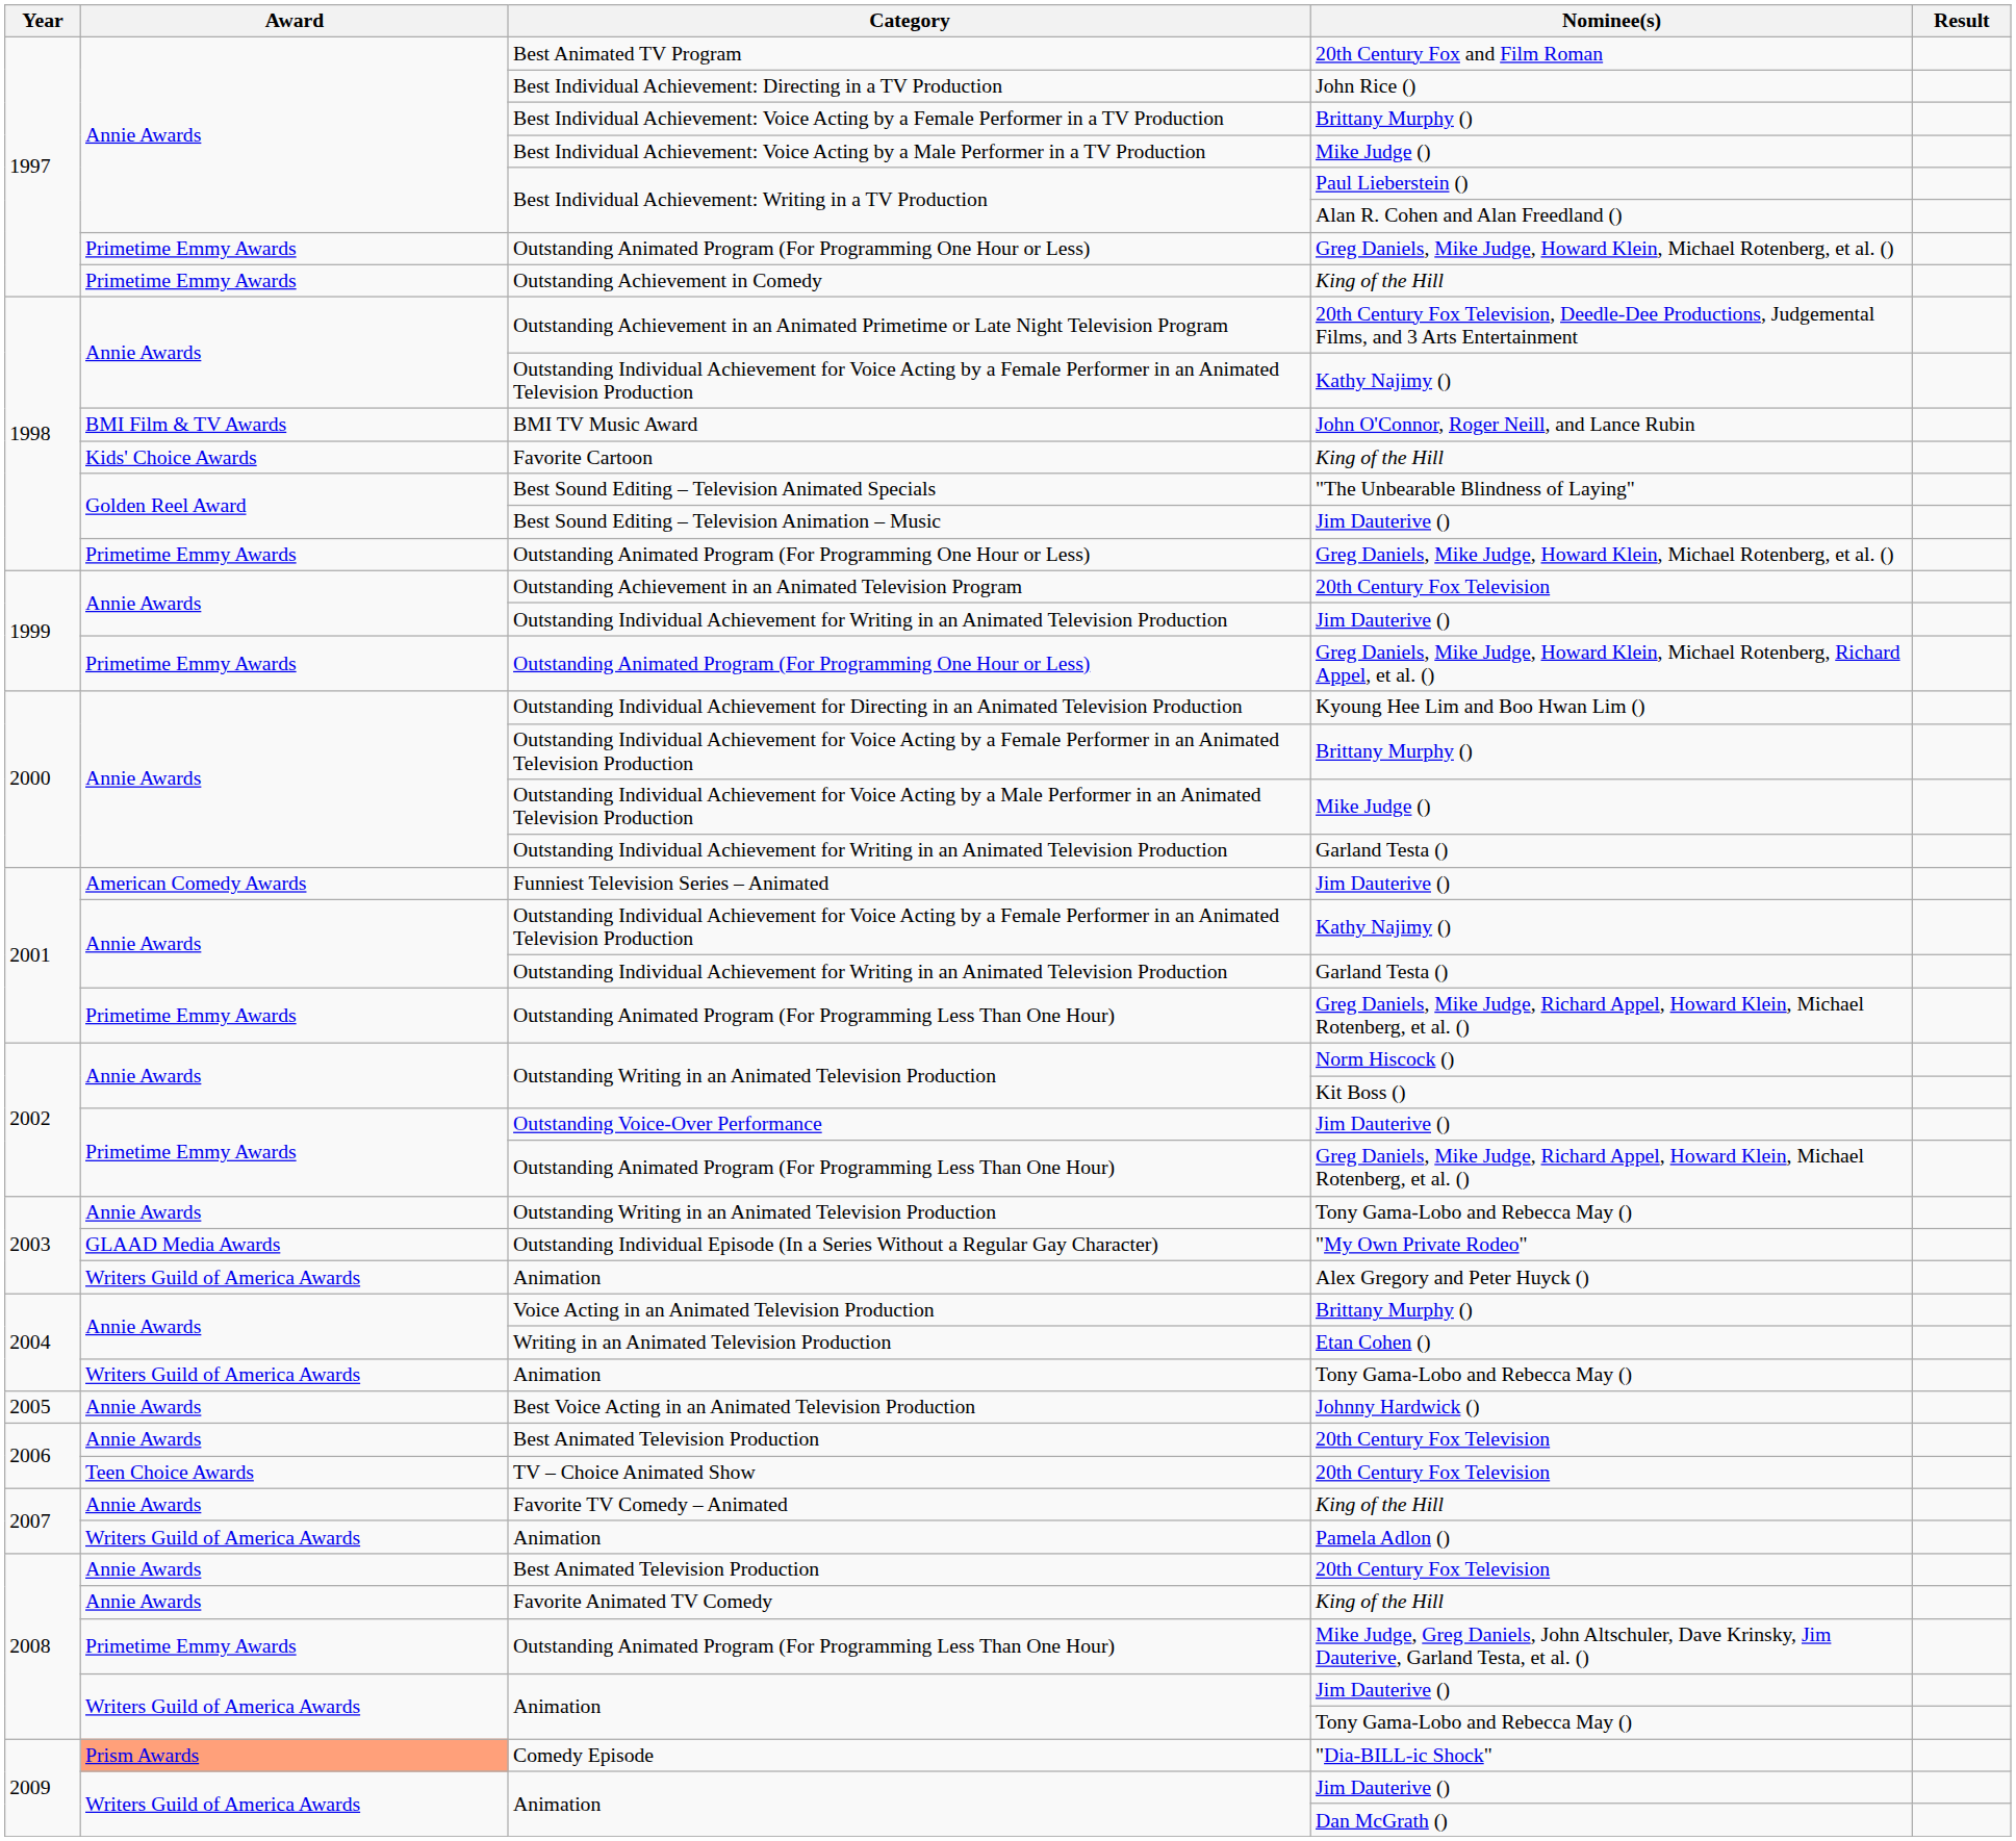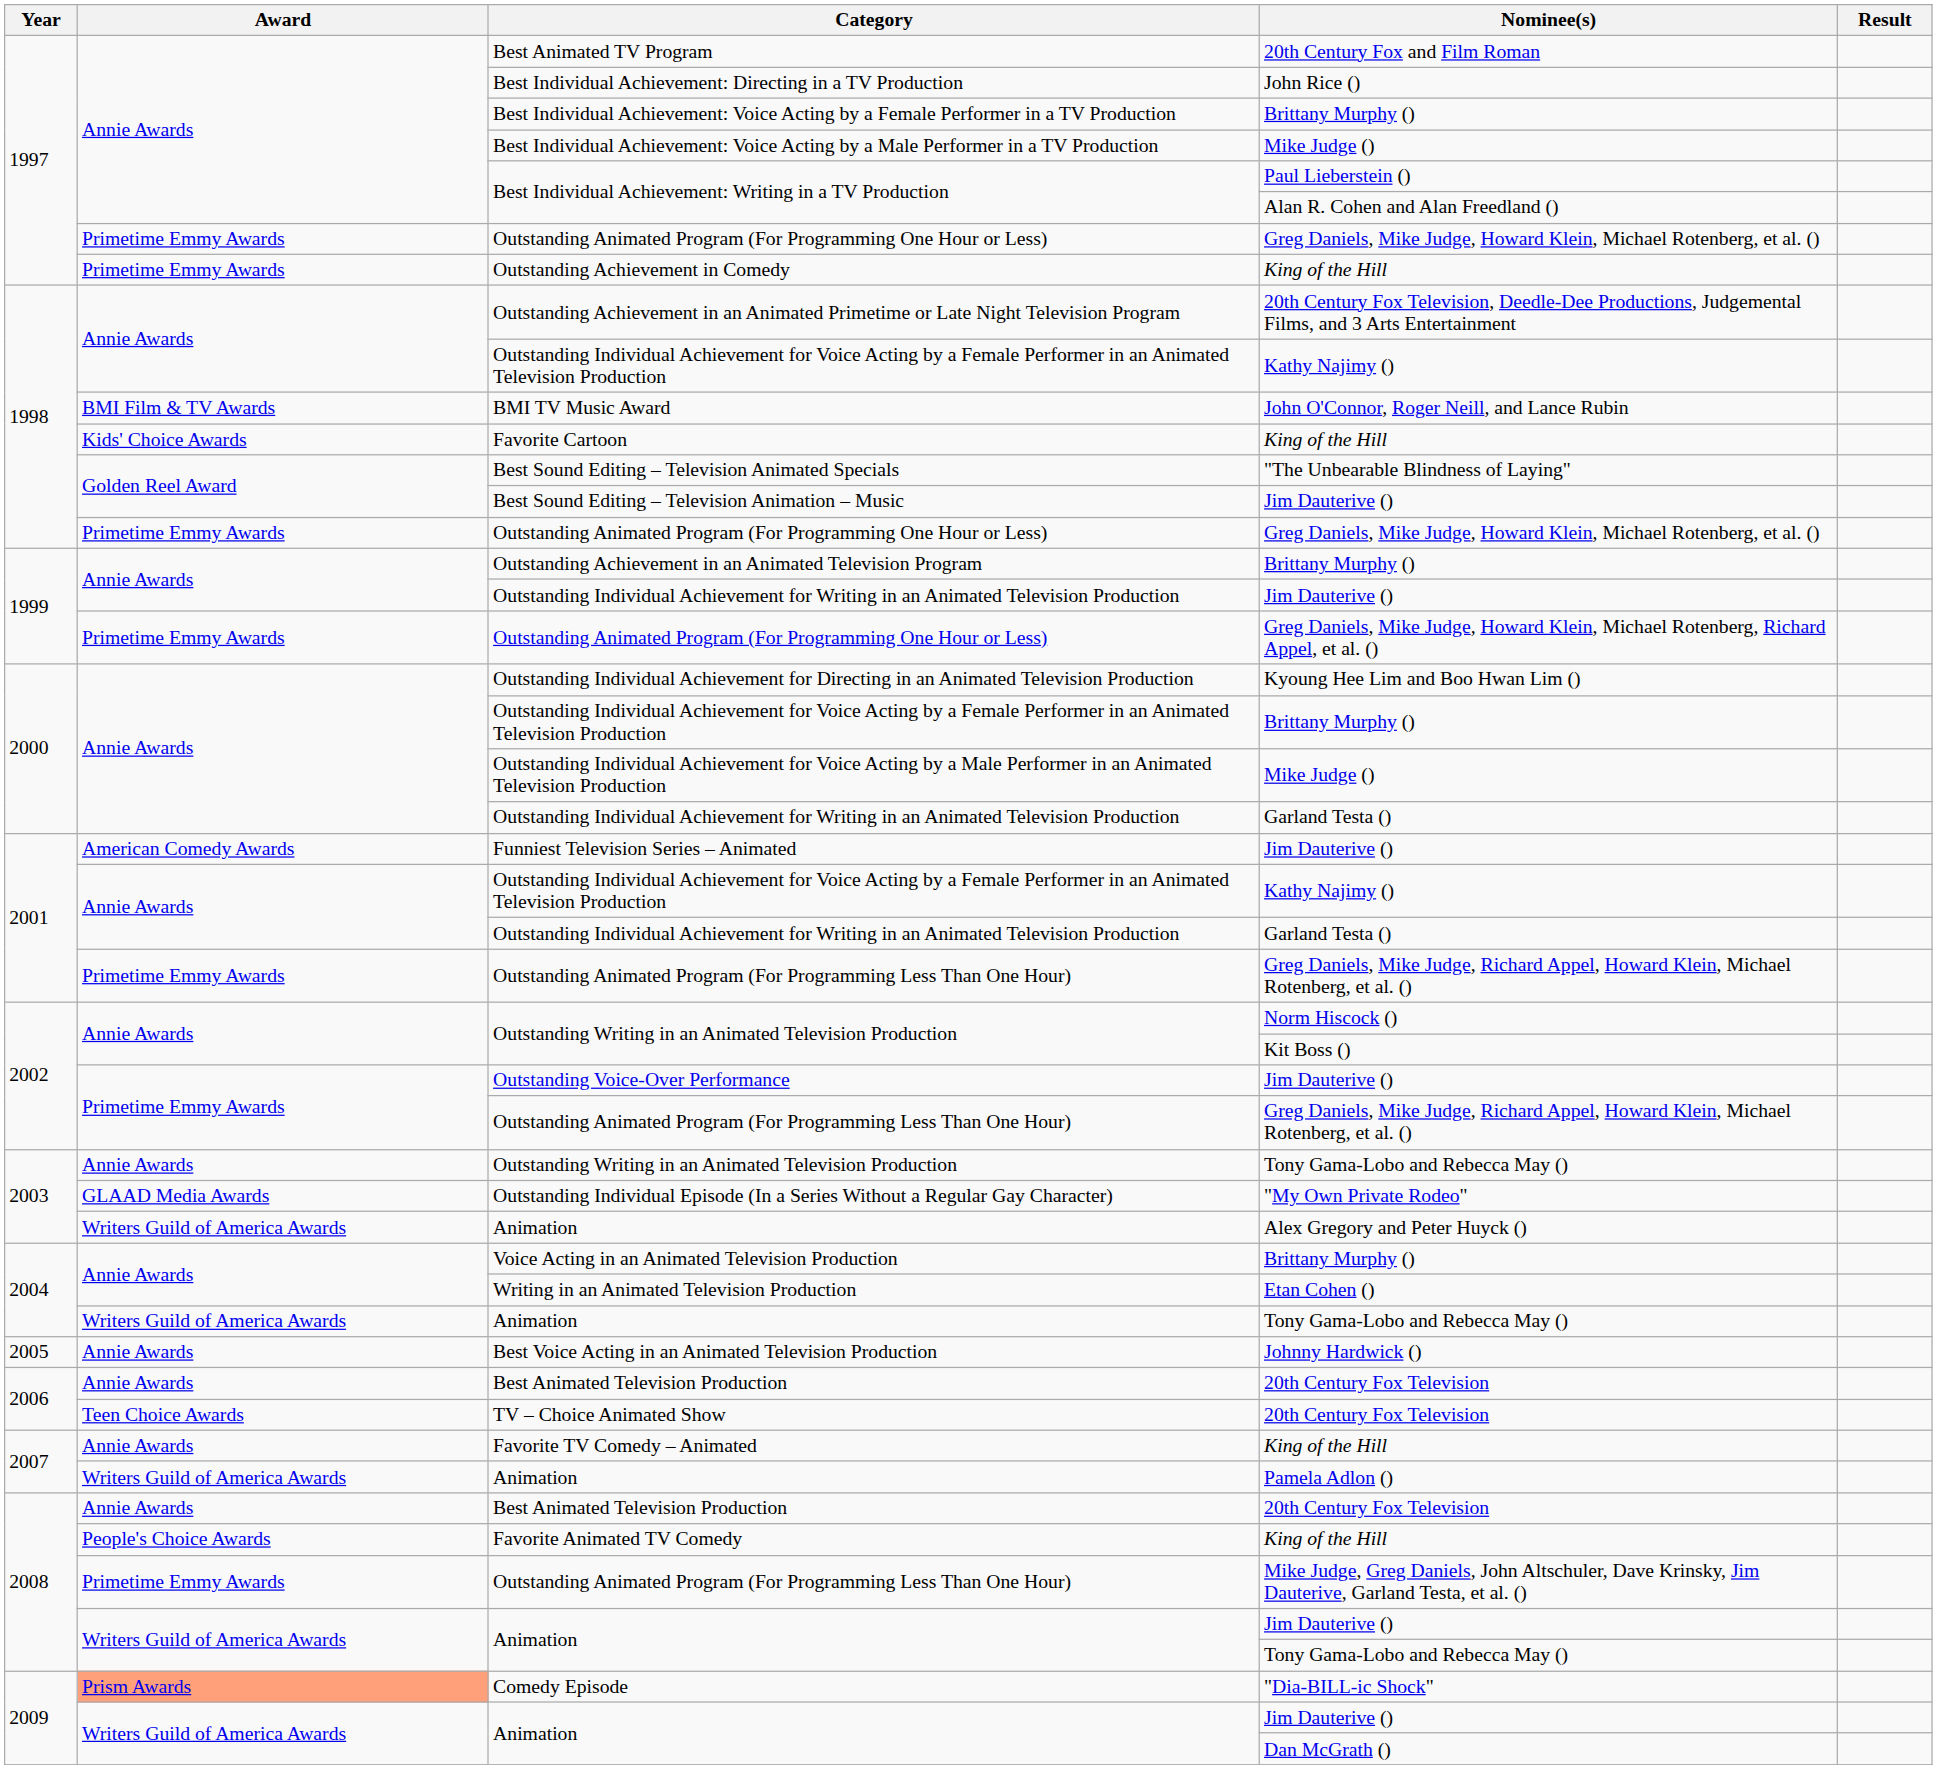Outstanding Achievement in an Animated Television Program | Nominee(s): 20th Century Fox Television -> Brittany Murphy ()
Favorite Animated TV Comedy | Award: Annie Awards -> People's Choice Awards
